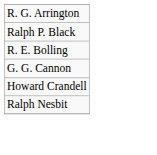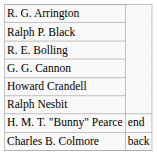+ row: H. M. T. "Bunny" Pearce | end
+ row: Charles B. Colmore | back
